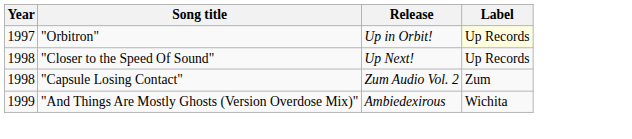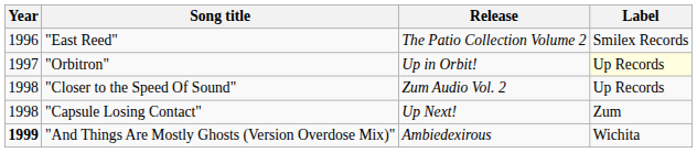+ row: 1996 | "East Reed" | The Patio Collection Volume 2 | Smilex Records
"Closer to the Speed Of Sound" | Release: Up Next! -> Zum Audio Vol. 2
"Capsule Losing Contact" | Release: Zum Audio Vol. 2 -> Up Next!
"And Things Are Mostly Ghosts (Version Overdose Mix)" | Year: normal -> bold
